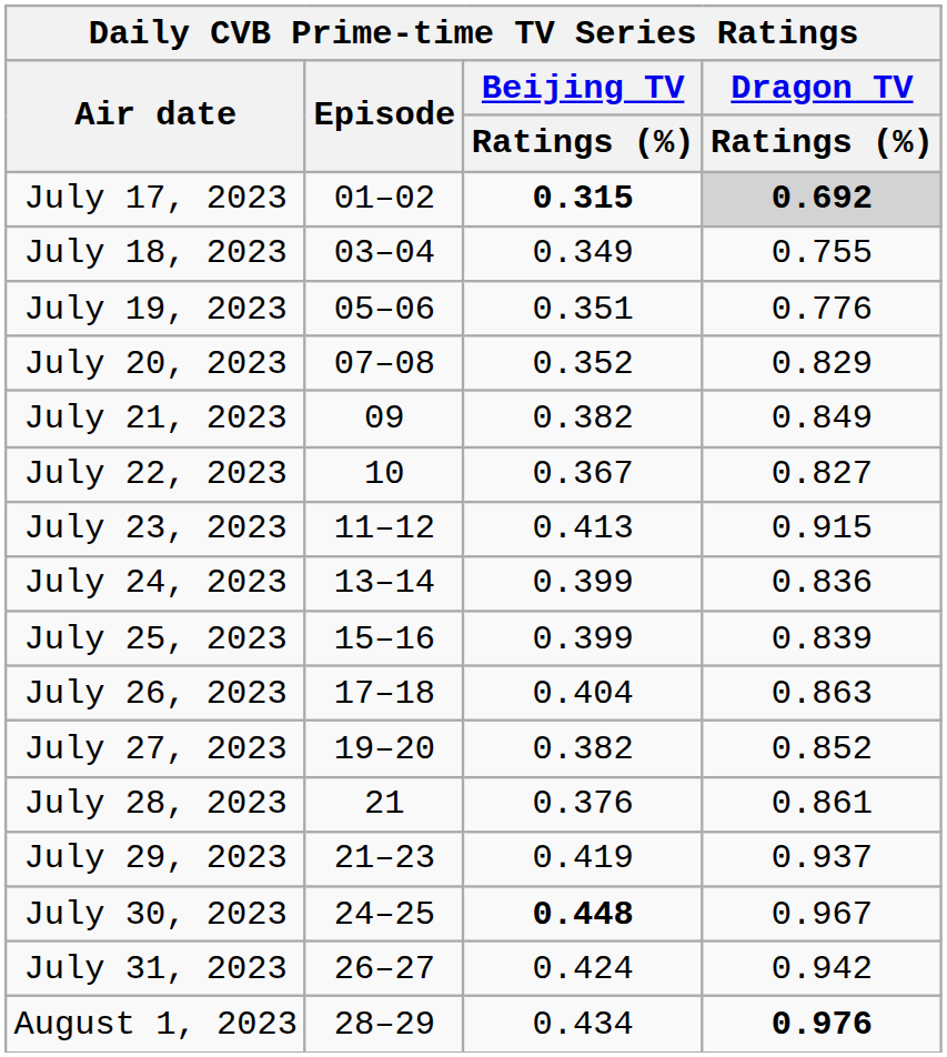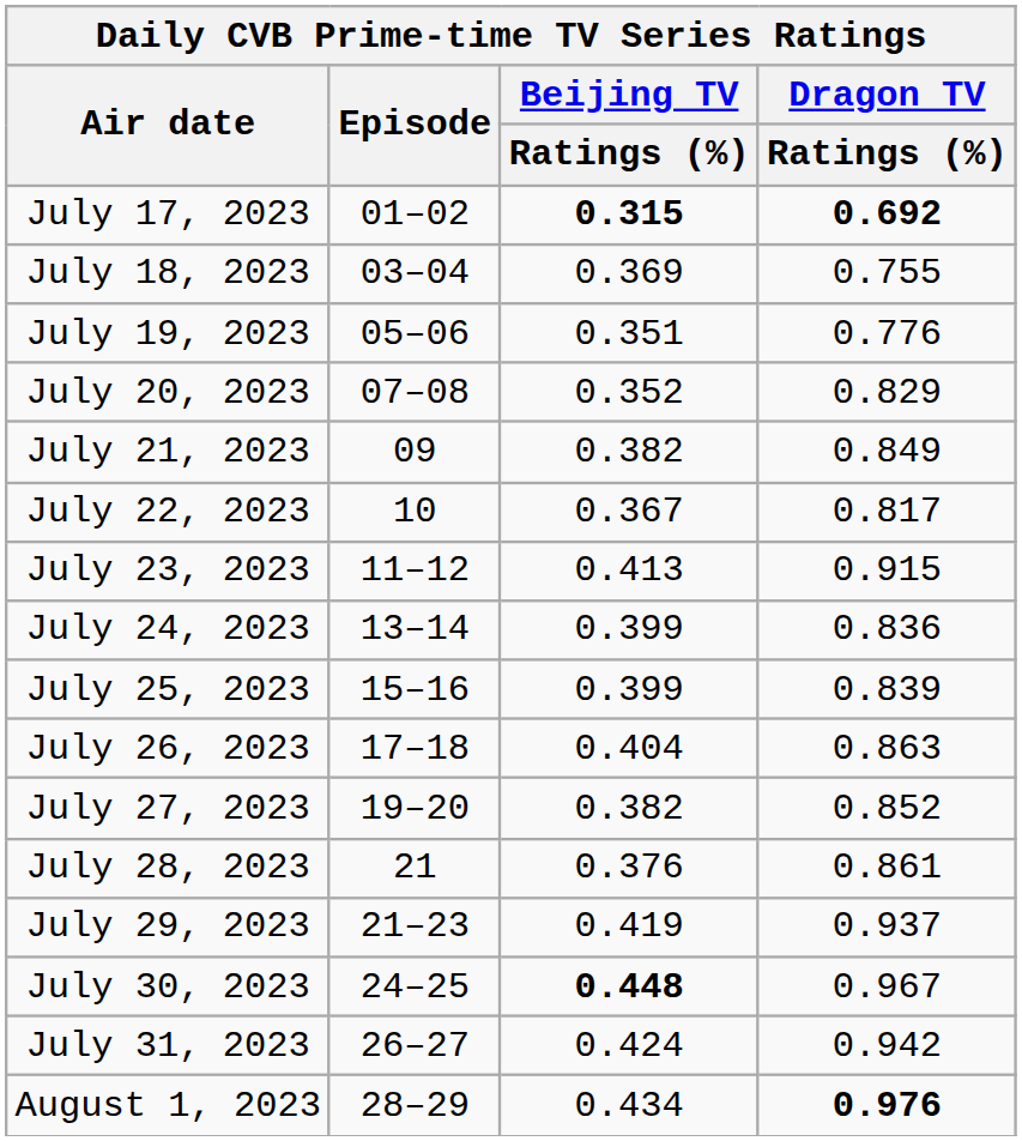July 17, 2023 | Dragon TV / Ratings (%): lightgrey background -> no background
July 18, 2023 | Beijing TV / Ratings (%): 0.349 -> 0.369
July 22, 2023 | Dragon TV / Ratings (%): 0.827 -> 0.817
